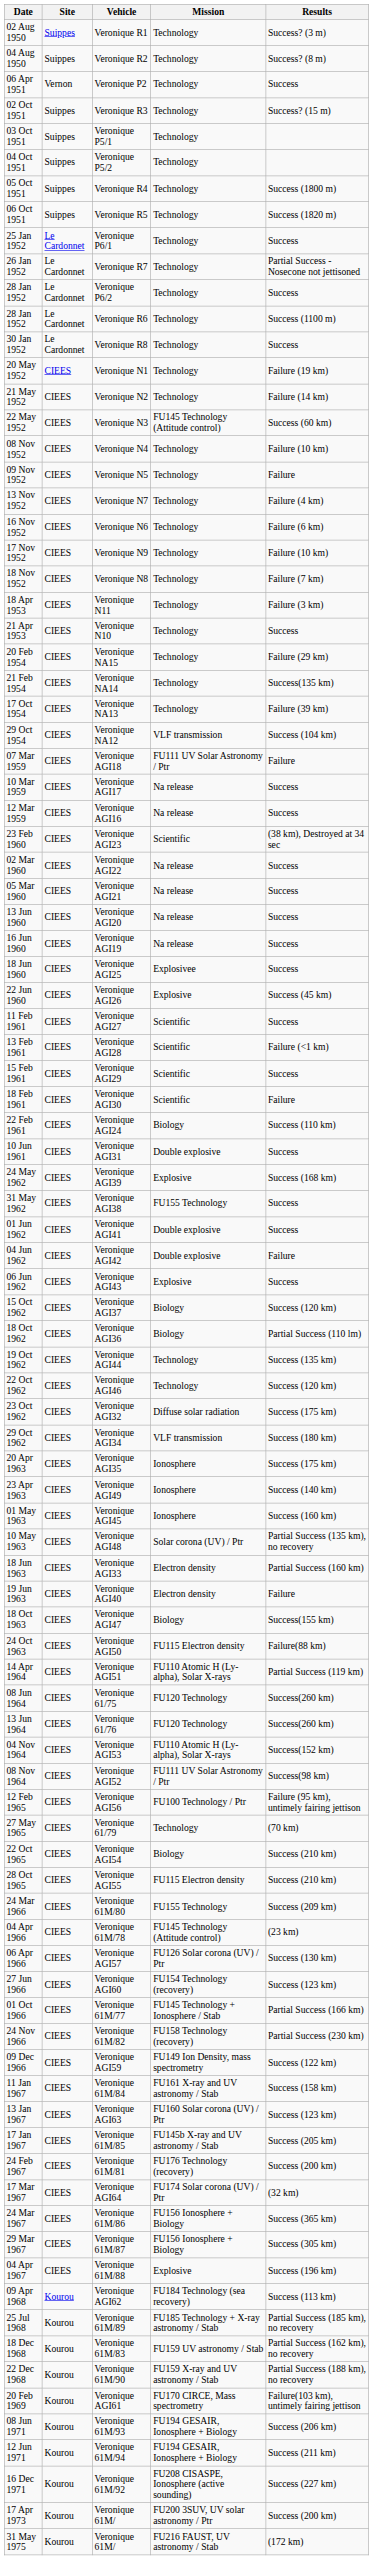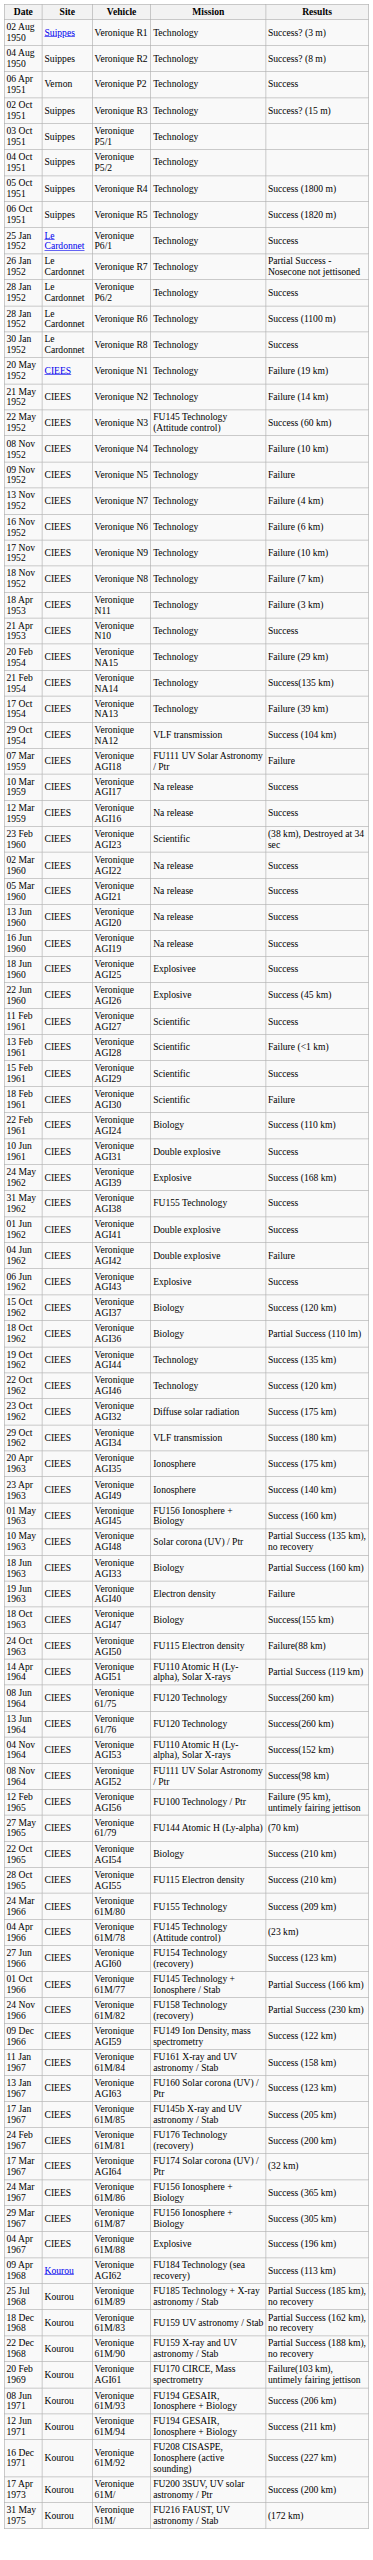01 May 1963 | Mission: Ionosphere -> FU156 Ionosphere + Biology
18 Jun 1963 | Mission: Electron density -> Biology
27 May 1965 | Mission: Technology -> FU144 Atomic H (Ly-alpha)
- row: 06 Apr 1966 | CIEES | Veronique AGI57 | FU126 Solar corona (UV) / Ptr | Success (130 km)
